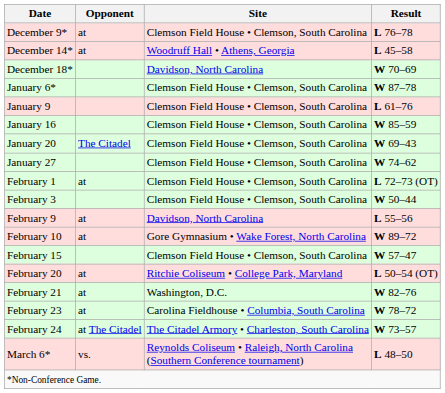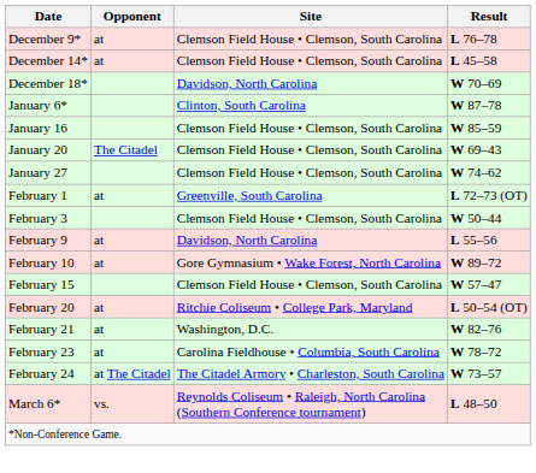December 14* | Site: Woodruff Hall • Athens, Georgia -> Clemson Field House • Clemson, South Carolina
January 6* | Site: Clemson Field House • Clemson, South Carolina -> Clinton, South Carolina
- row: January 9 | Clemson Field House • Clemson, South Carolina | L 61–76
February 1 | Site: Clemson Field House • Clemson, South Carolina -> Greenville, South Carolina
